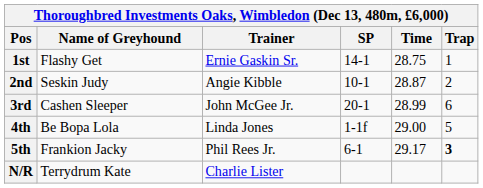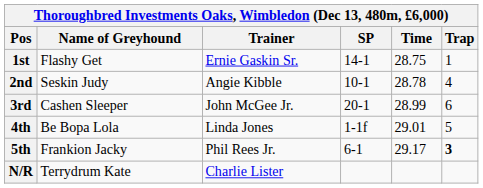2nd | Time: 28.87 -> 28.78
2nd | Trap: 2 -> 4
4th | Time: 29.00 -> 29.01
